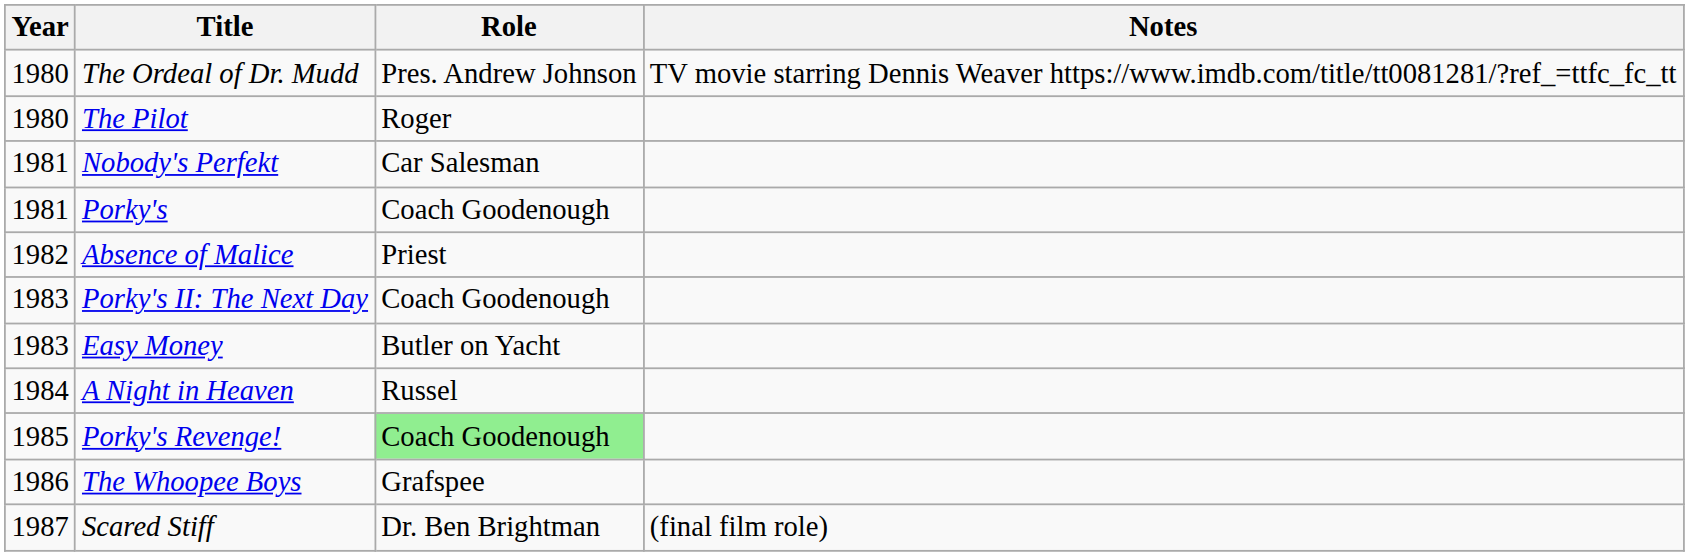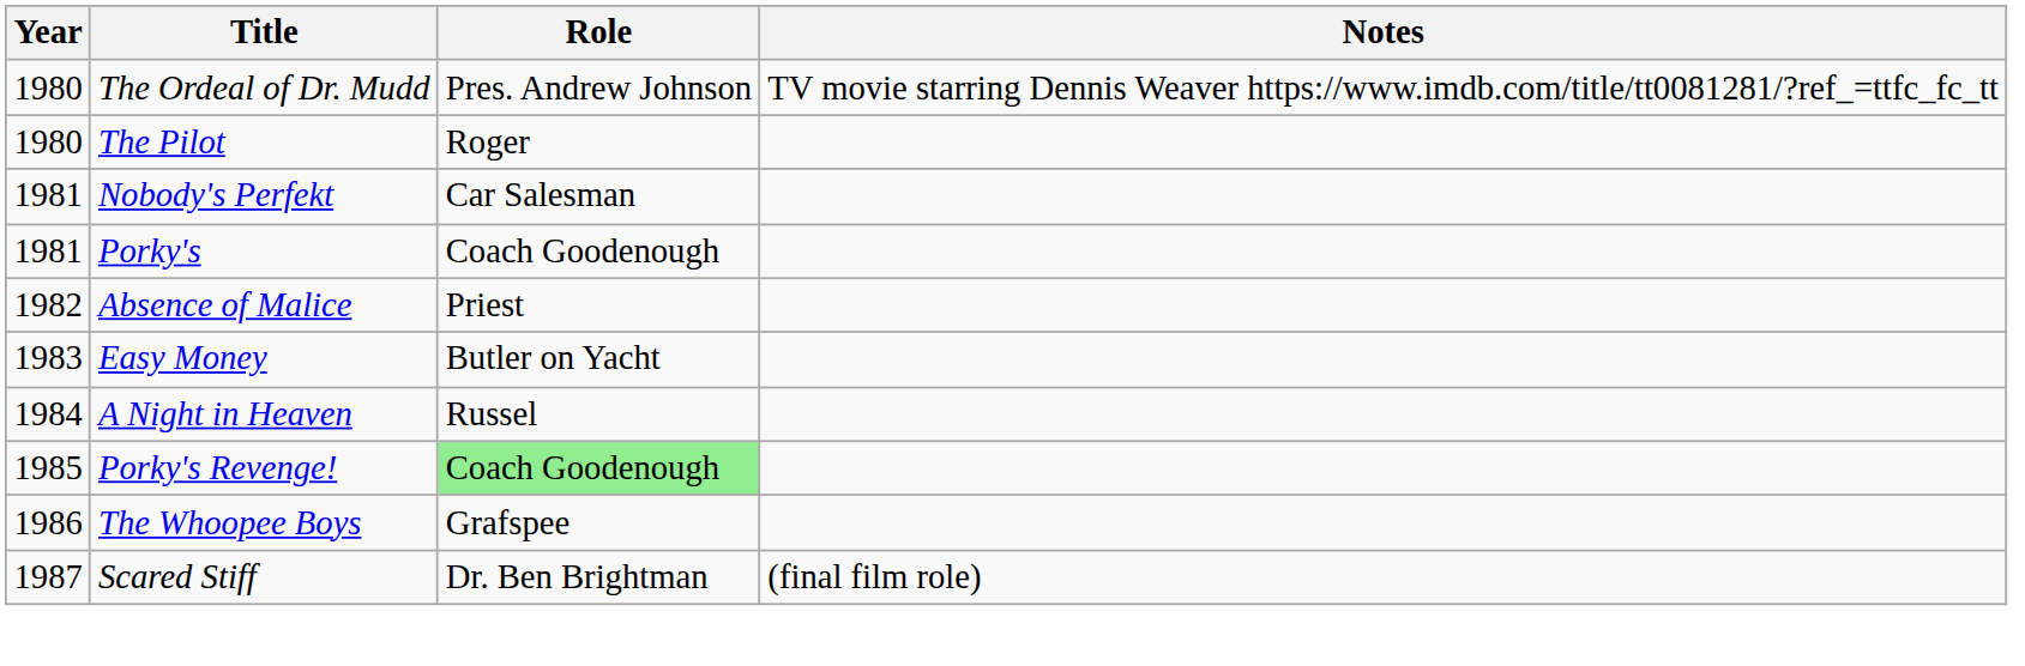- row: 1983 | Porky's II: The Next Day | Coach Goodenough
